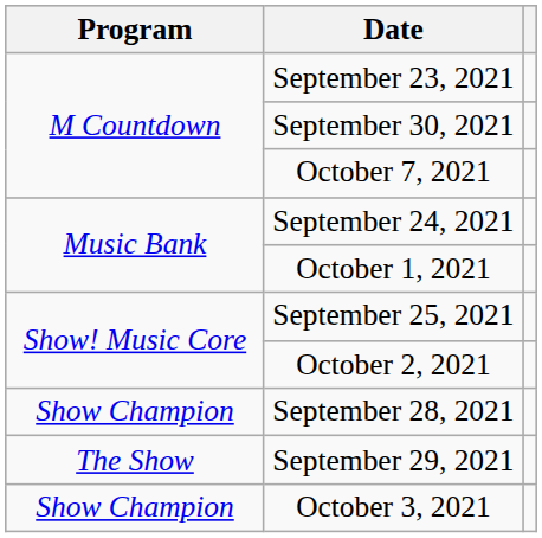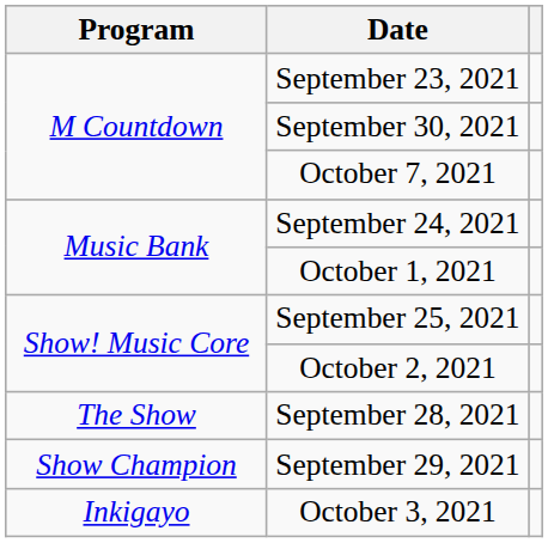September 28, 2021 | Program: Show Champion -> The Show
September 29, 2021 | Program: The Show -> Show Champion
October 3, 2021 | Program: Show Champion -> Inkigayo
